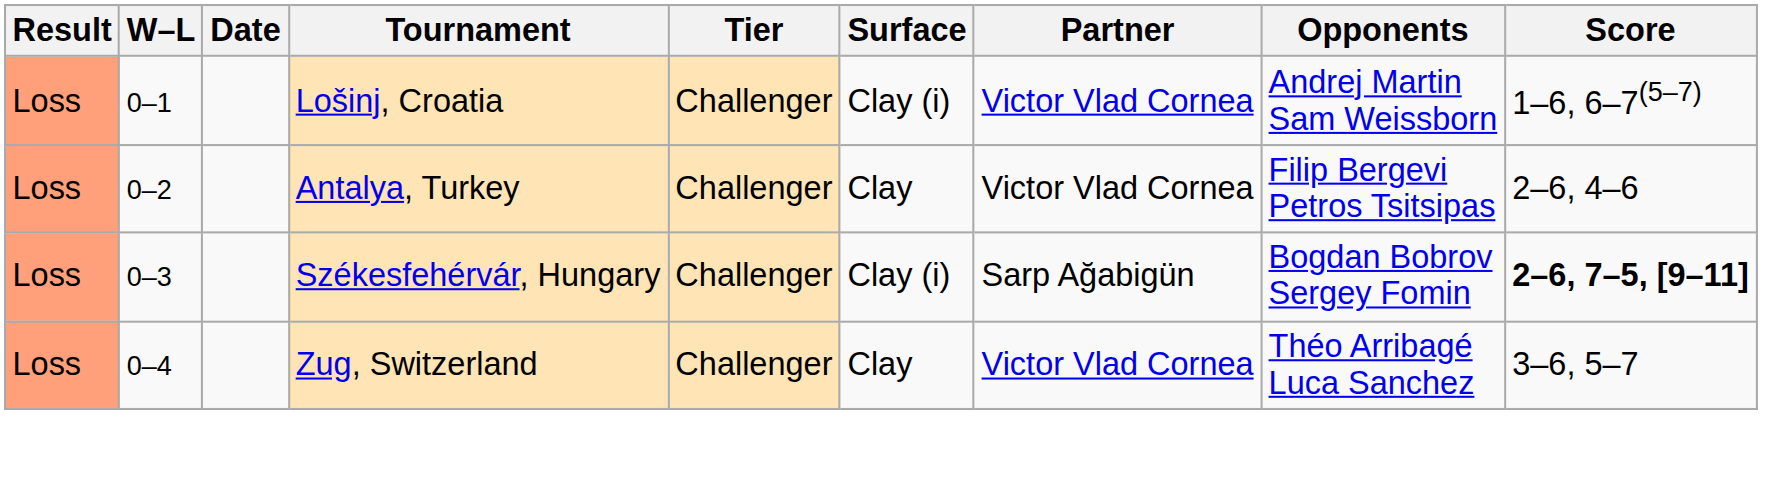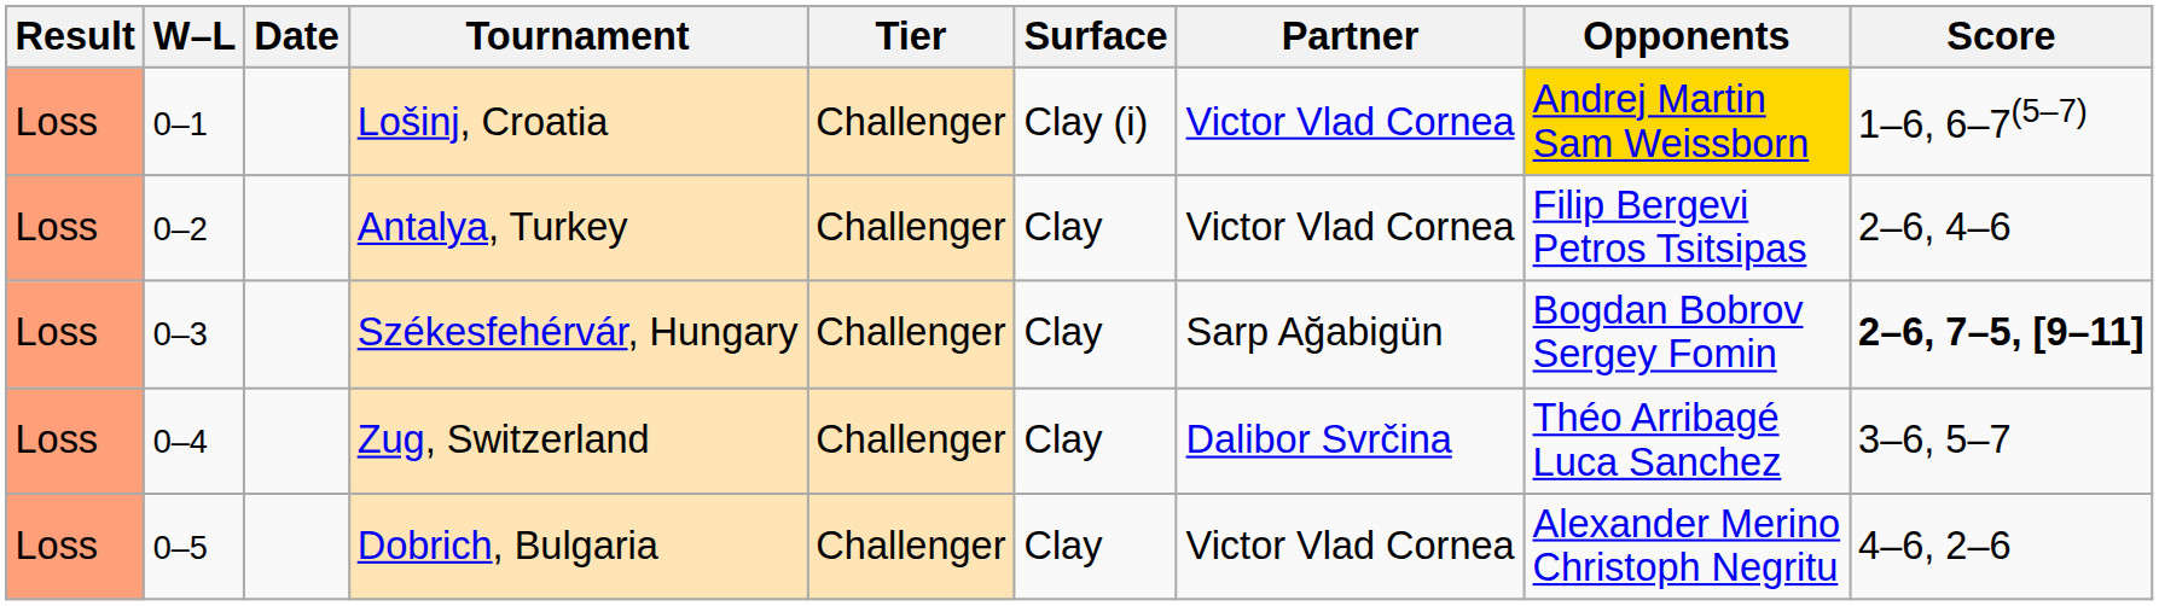Lošinj, Croatia | Opponents: no background -> gold background
Székesfehérvár, Hungary | Surface: Clay (i) -> Clay
Zug, Switzerland | Partner: Victor Vlad Cornea -> Dalibor Svrčina
+ row: Loss | 0–5 | Dobrich, Bulgaria | Challenger | Clay | Victor Vlad Cornea | Alexander Merino Christoph Negritu | 4–6, 2–6
